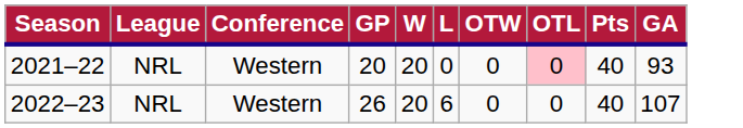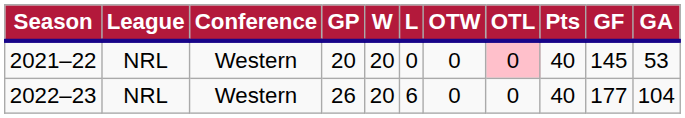+ column: GF | 145 | 177
2021–22 | GA: 93 -> 53
2022–23 | GA: 107 -> 104
